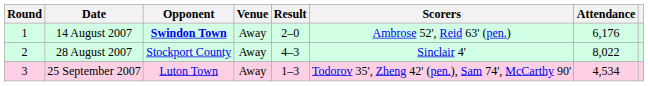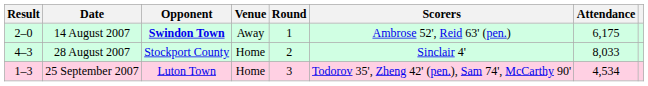columns swapped: Round <-> Result
14 August 2007 | Attendance: 6,176 -> 6,175
28 August 2007 | Venue: Away -> Home
28 August 2007 | Attendance: 8,022 -> 8,033
25 September 2007 | Venue: Away -> Home
